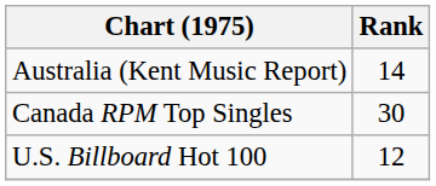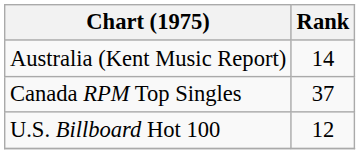Canada RPM Top Singles | Rank: 30 -> 37
